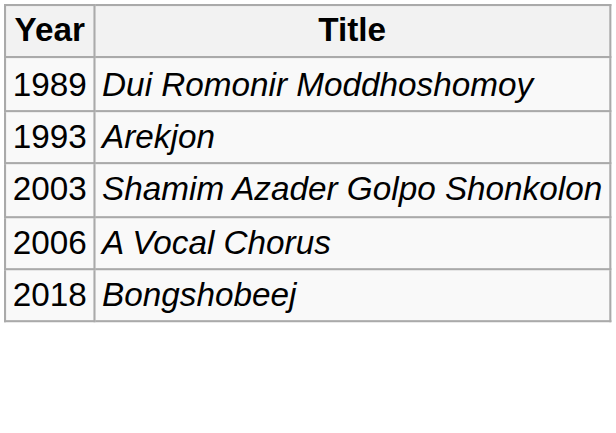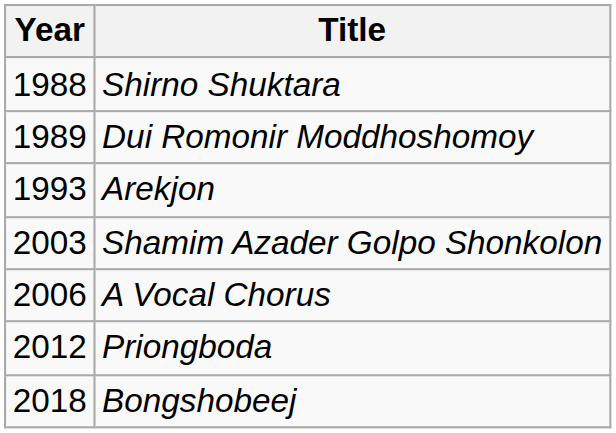+ row: 1988 | Shirno Shuktara
+ row: 2012 | Priongboda
